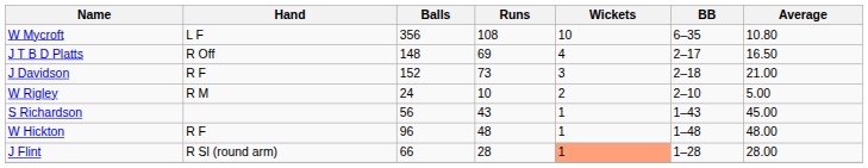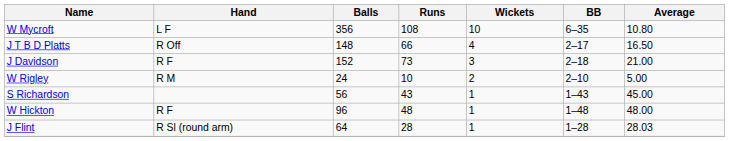J T B D Platts | Runs: 69 -> 66
J Flint | Balls: 66 -> 64
J Flint | Wickets: lightsalmon background -> no background
J Flint | Average: 28.00 -> 28.03
